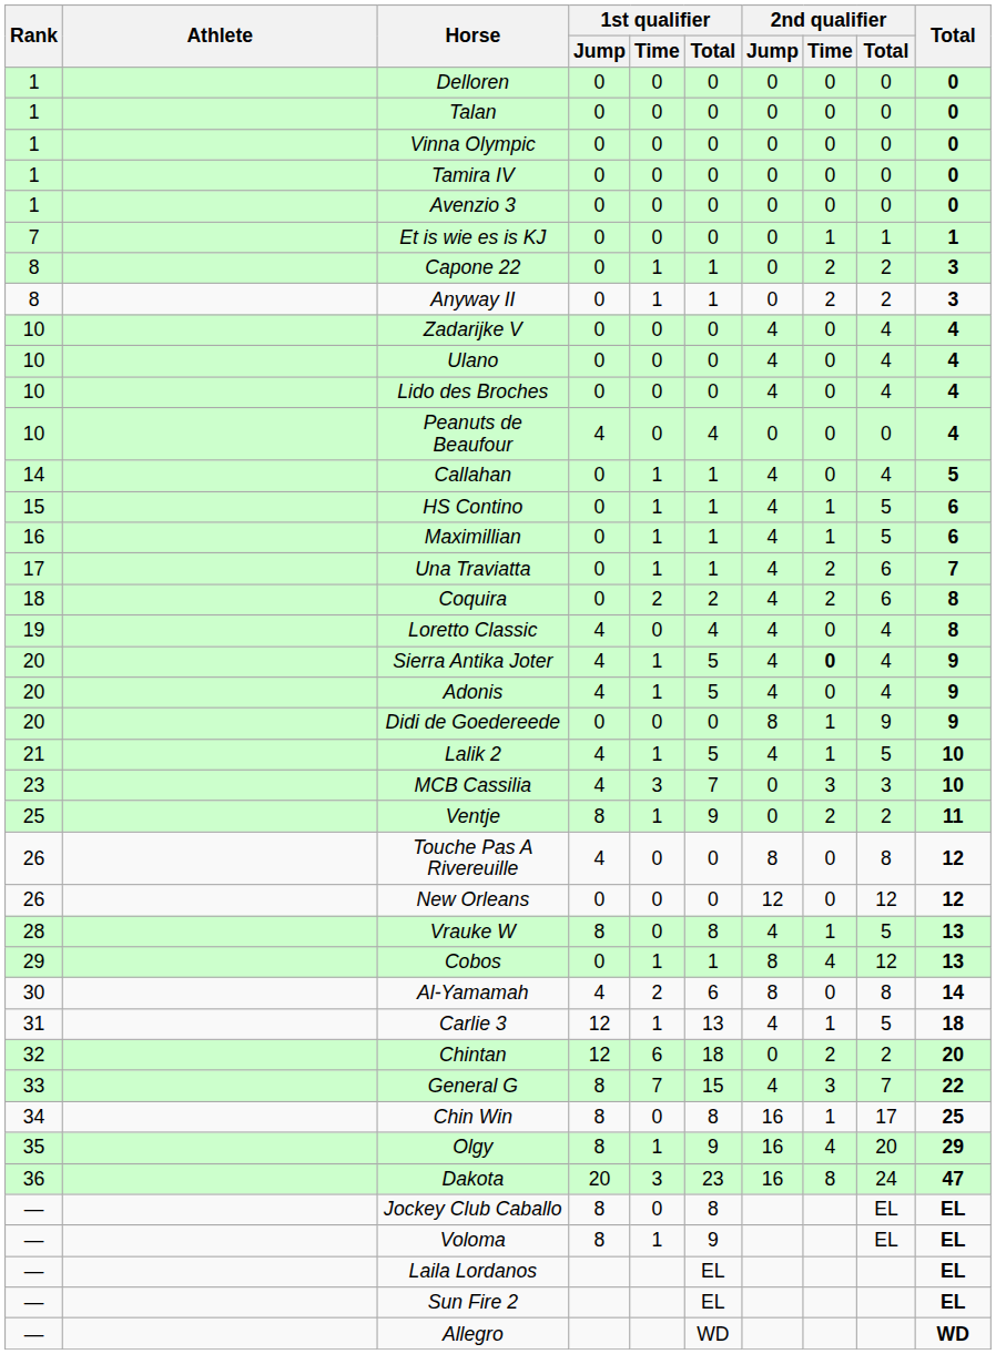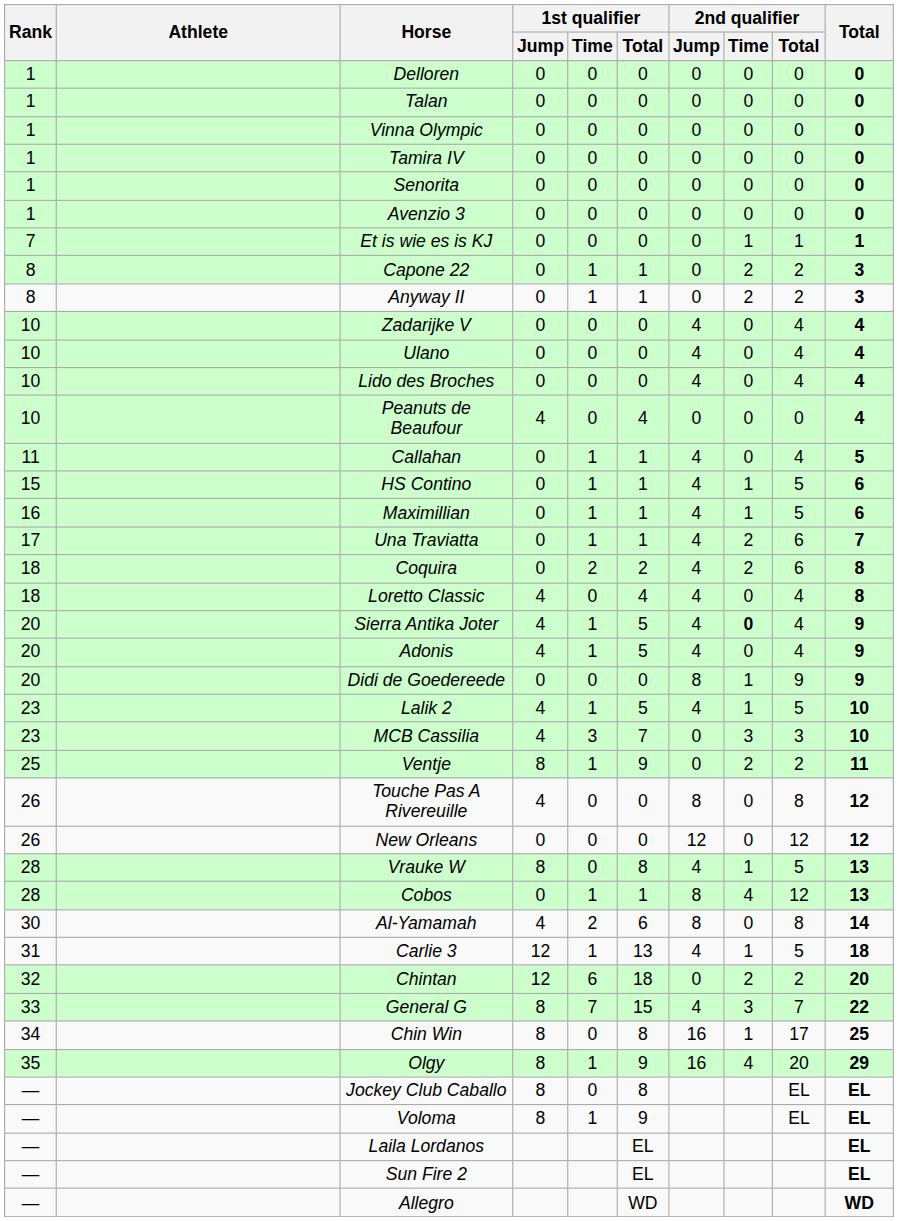+ row: 1 | Senorita | 0 | 0 | 0 | 0 | 0 | 0 | 0
Callahan | Rank: 14 -> 11
Loretto Classic | Rank: 19 -> 18
Lalik 2 | Rank: 21 -> 23
Cobos | Rank: 29 -> 28
- row: 36 | Dakota | 20 | 3 | 23 | 16 | 8 | 24 | 47
